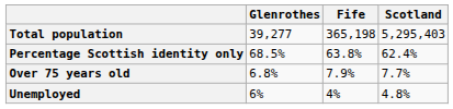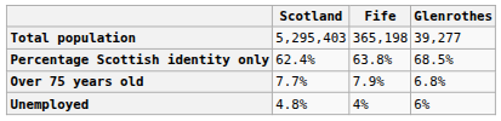columns swapped: Glenrothes <-> Scotland
